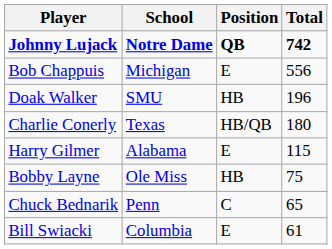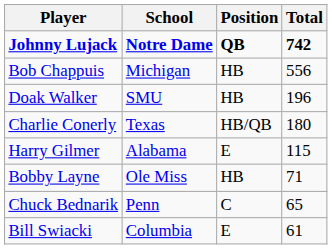Bob Chappuis | Position: E -> HB
Bobby Layne | Total: 75 -> 71
